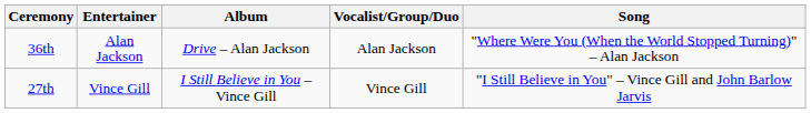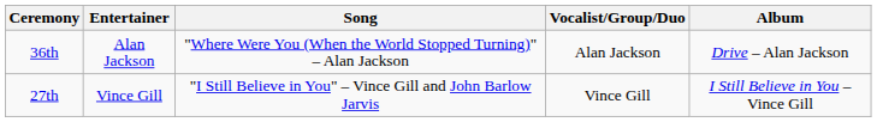columns swapped: Album <-> Song
